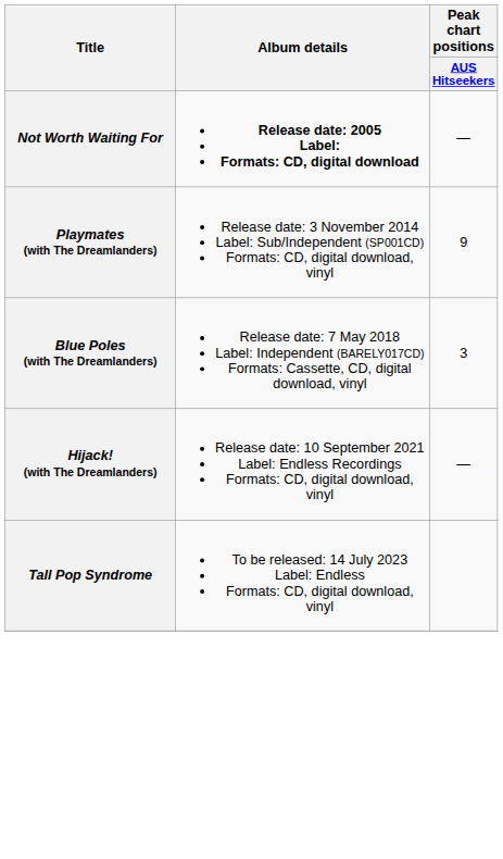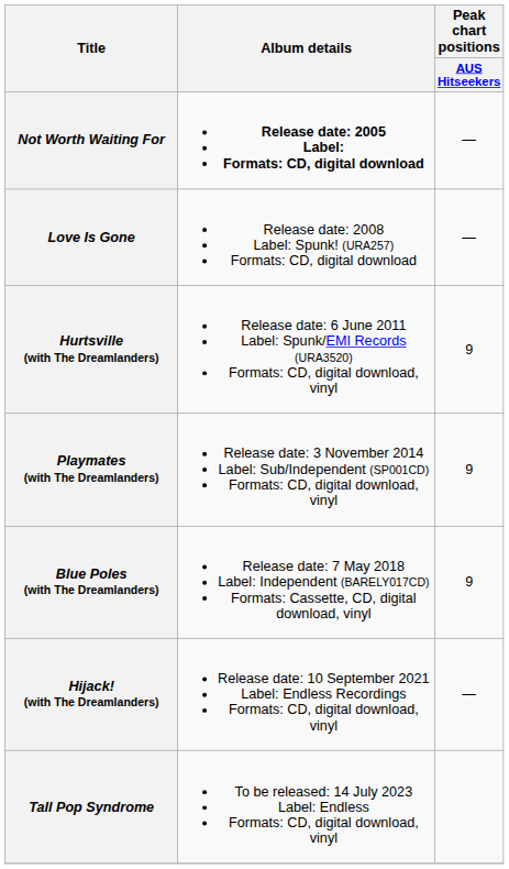+ row: Love Is Gone | Release date: 2008 Label: Spunk! (URA257) Formats: CD, digital download | —
+ row: Hurtsville (with The Dreamlanders) | Release date: 6 June 2011 Label: Spunk/EMI Records (URA3520) Formats: CD, digital download, vinyl | 9
Blue Poles (with The Dreamlanders) | Peak chart positions / AUS Hitseekers: 3 -> 9
